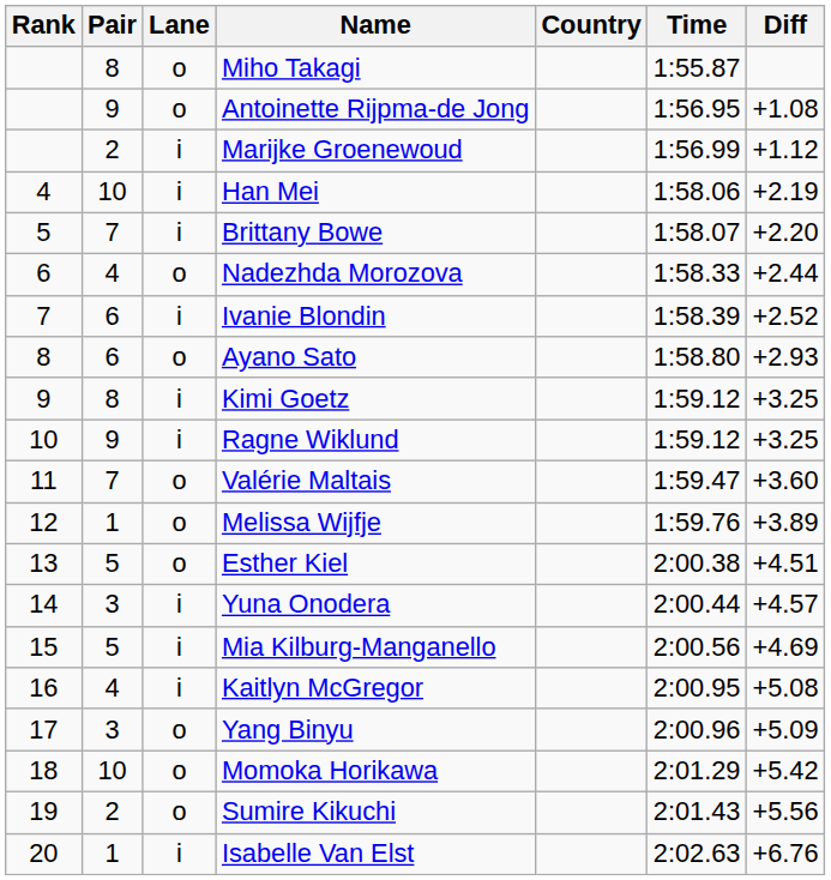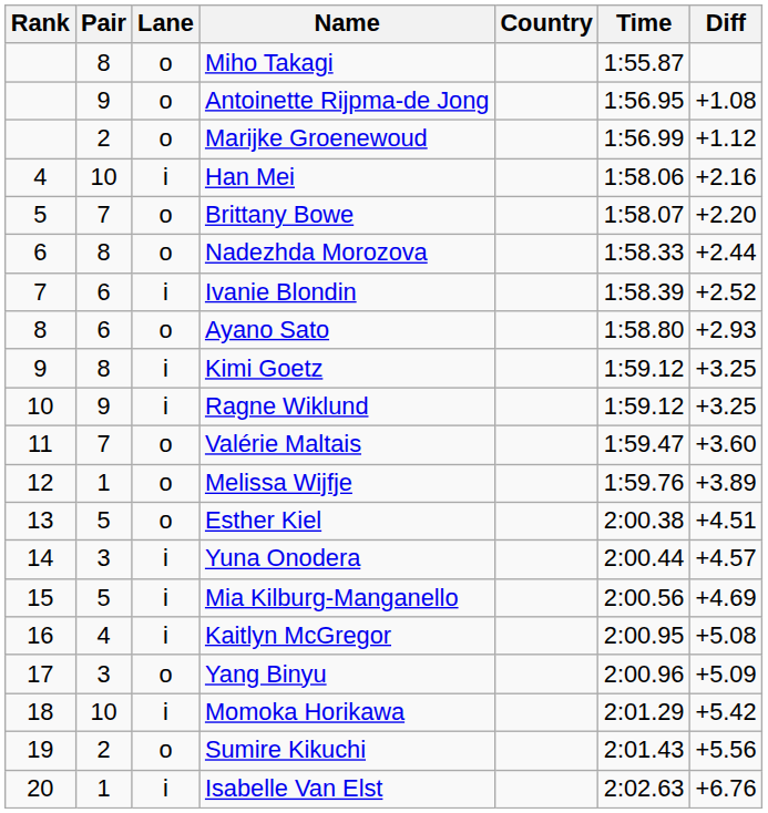Marijke Groenewoud | Lane: i -> o
Han Mei | Diff: +2.19 -> +2.16
Brittany Bowe | Lane: i -> o
Nadezhda Morozova | Pair: 4 -> 8
Momoka Horikawa | Lane: o -> i
